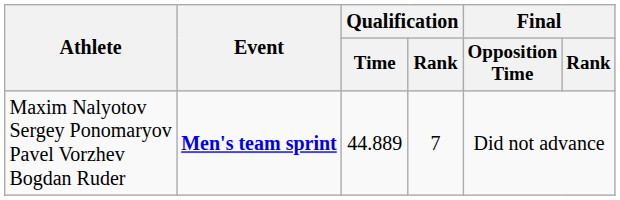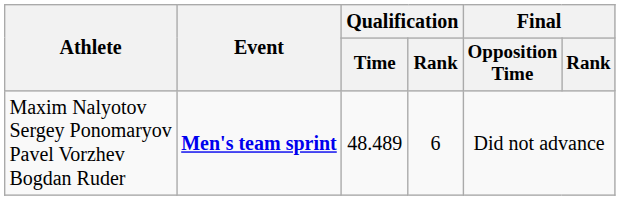Maxim Nalyotov Sergey Ponomaryov Pavel Vorzhev Bogdan Ruder | Qualification / Time: 44.889 -> 48.489
Maxim Nalyotov Sergey Ponomaryov Pavel Vorzhev Bogdan Ruder | Qualification / Rank: 7 -> 6
